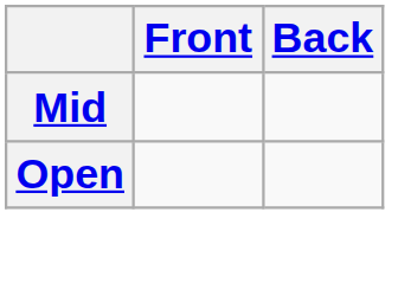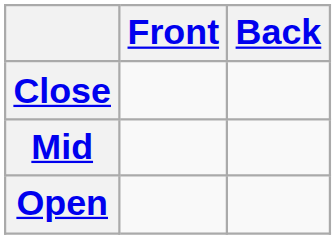+ row: Close
